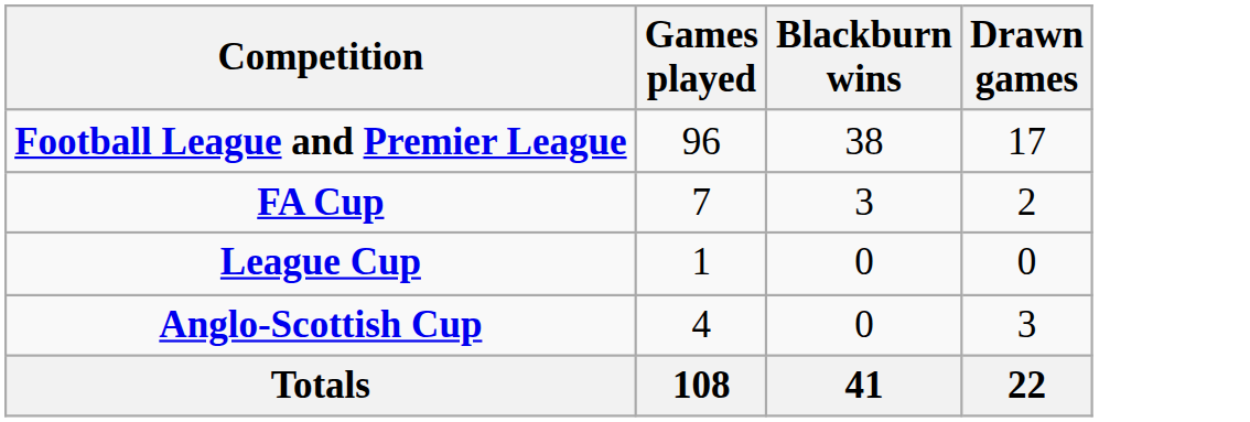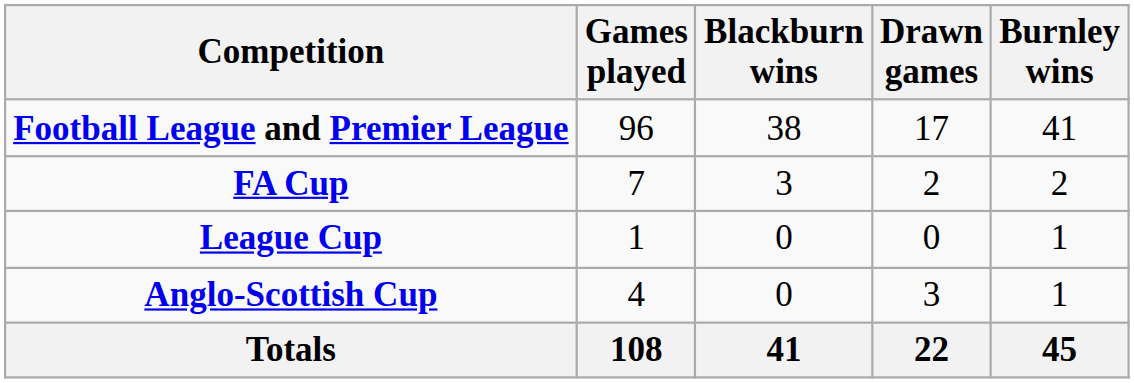+ column: Burnley wins | 41 | 2 | 1 | 1 | 45
